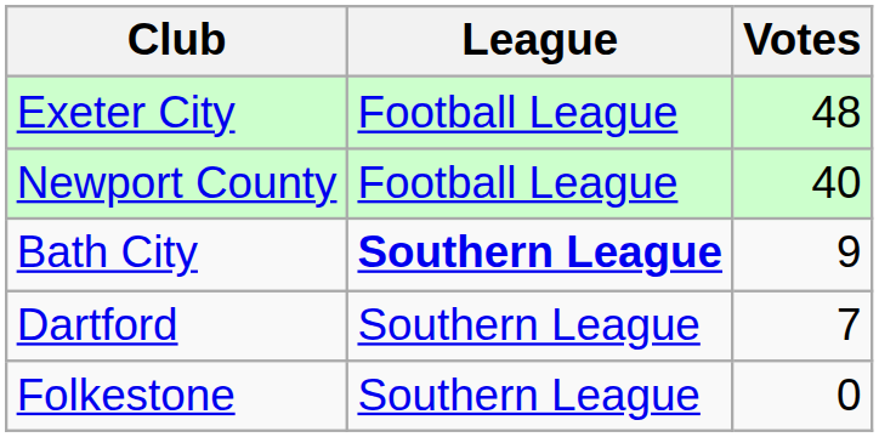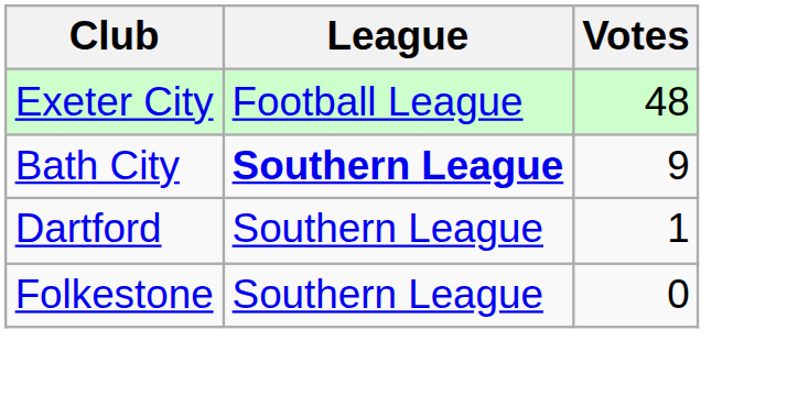- row: Newport County | Football League | 40
Dartford | Votes: 7 -> 1
